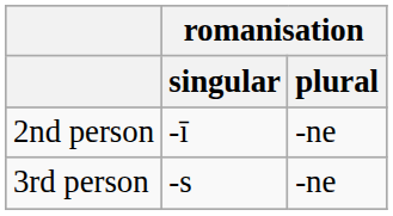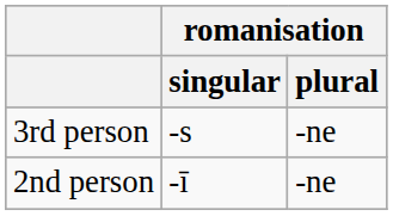rows swapped: 2nd person <-> 3rd person
